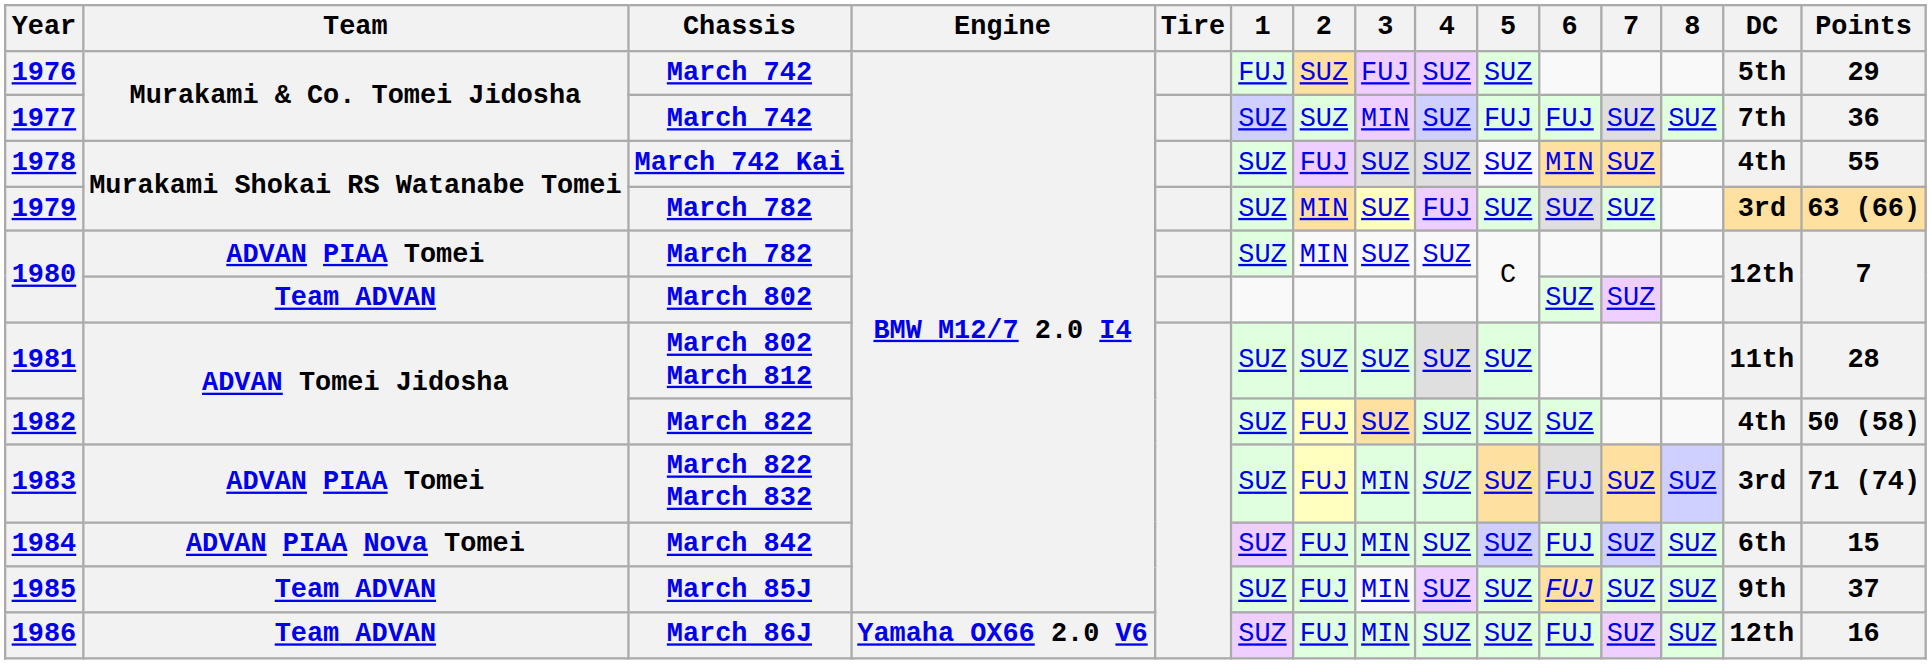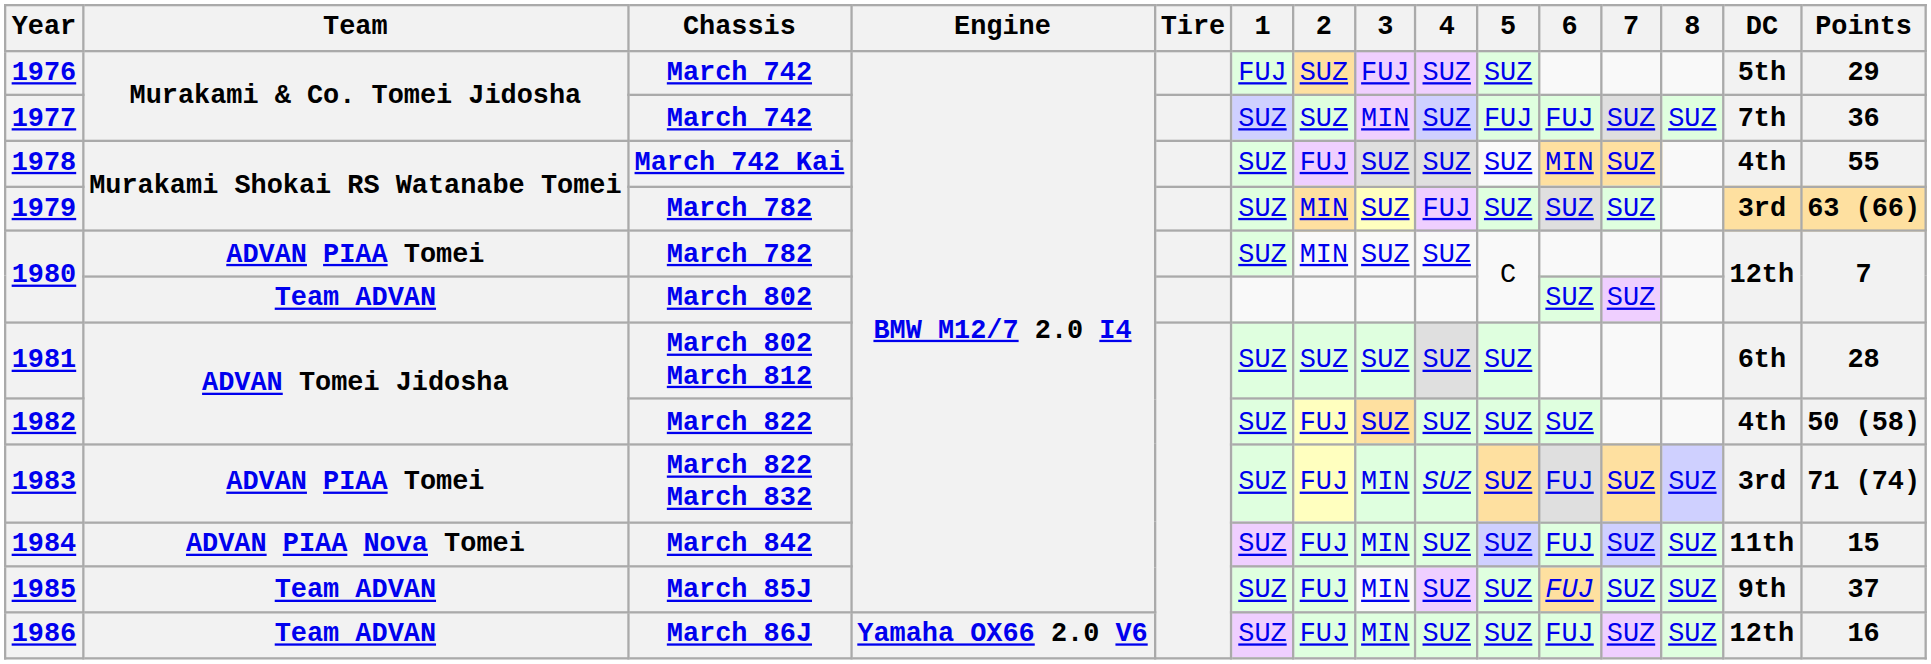1981 | DC: 11th -> 6th
1984 | DC: 6th -> 11th
